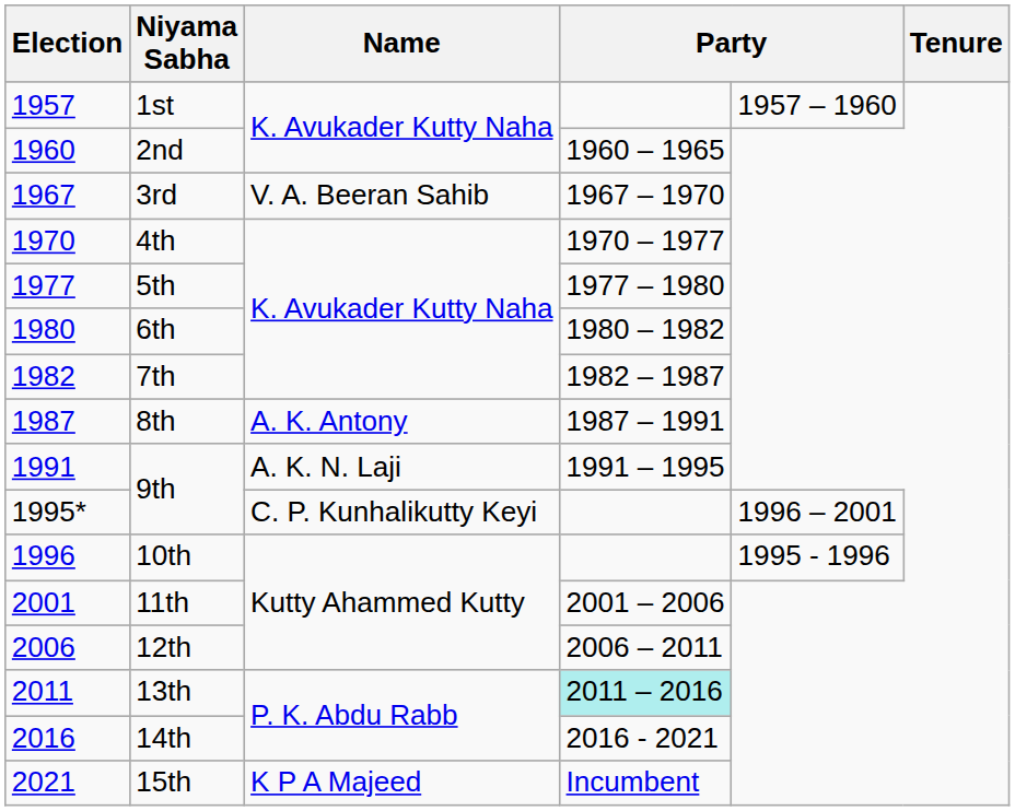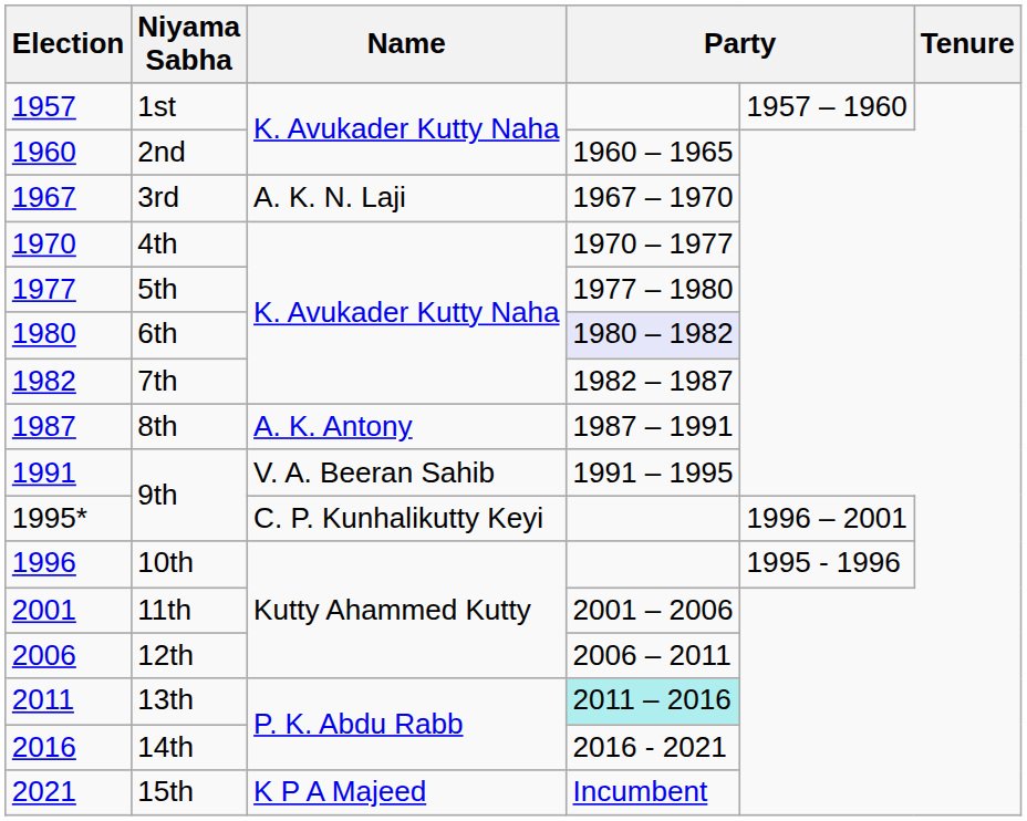3rd | Name: V. A. Beeran Sahib -> A. K. N. Laji
6th | column 4: no background -> lavender background
1991 / 9th | Name: A. K. N. Laji -> V. A. Beeran Sahib
